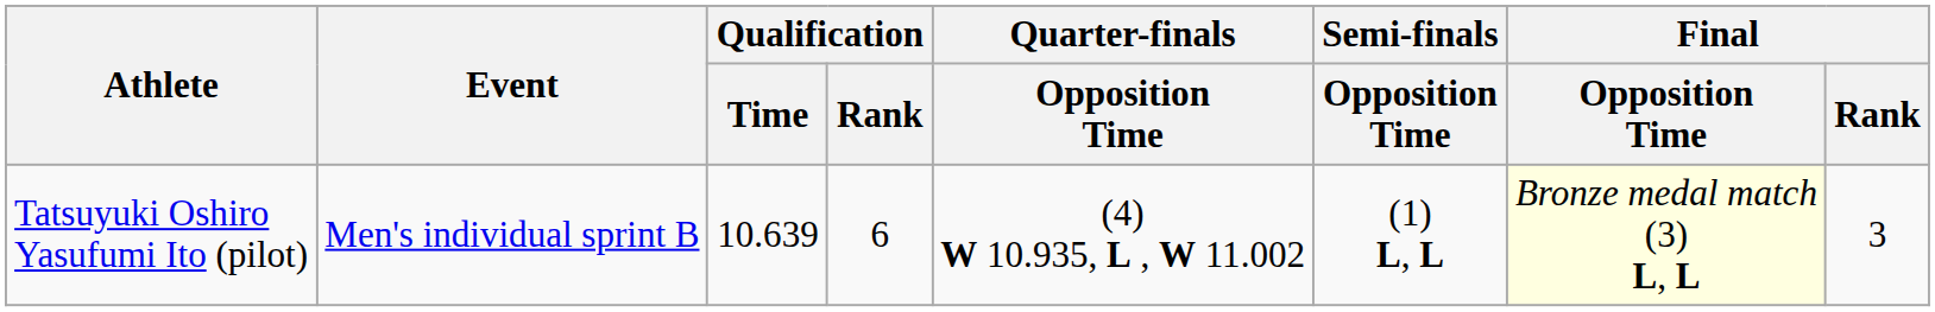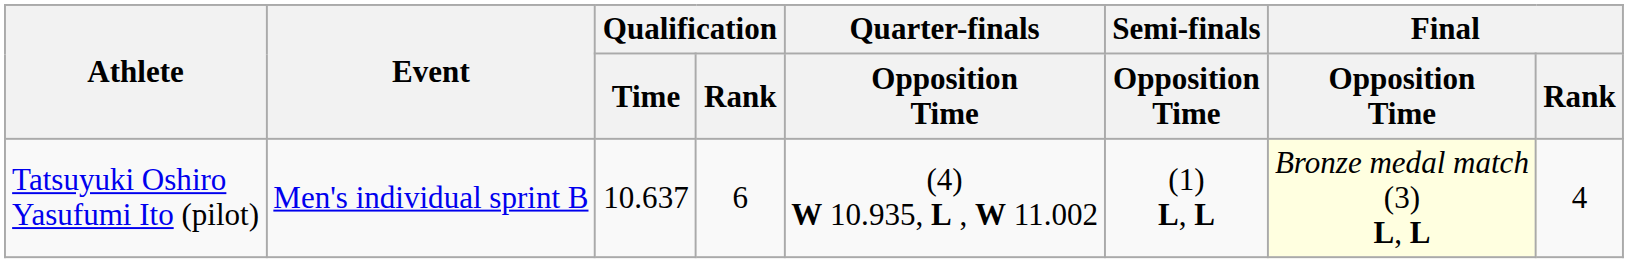Tatsuyuki Oshiro Yasufumi Ito (pilot) | Qualification / Time: 10.639 -> 10.637
Tatsuyuki Oshiro Yasufumi Ito (pilot) | Final / Rank: 3 -> 4
